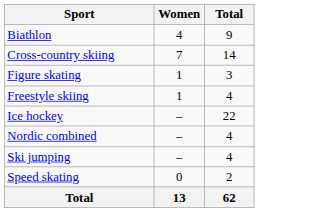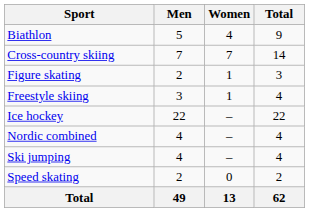+ column: Men | 5 | 7 | 2 | 3 | 22 | 4 | 4 | 2 | 49
